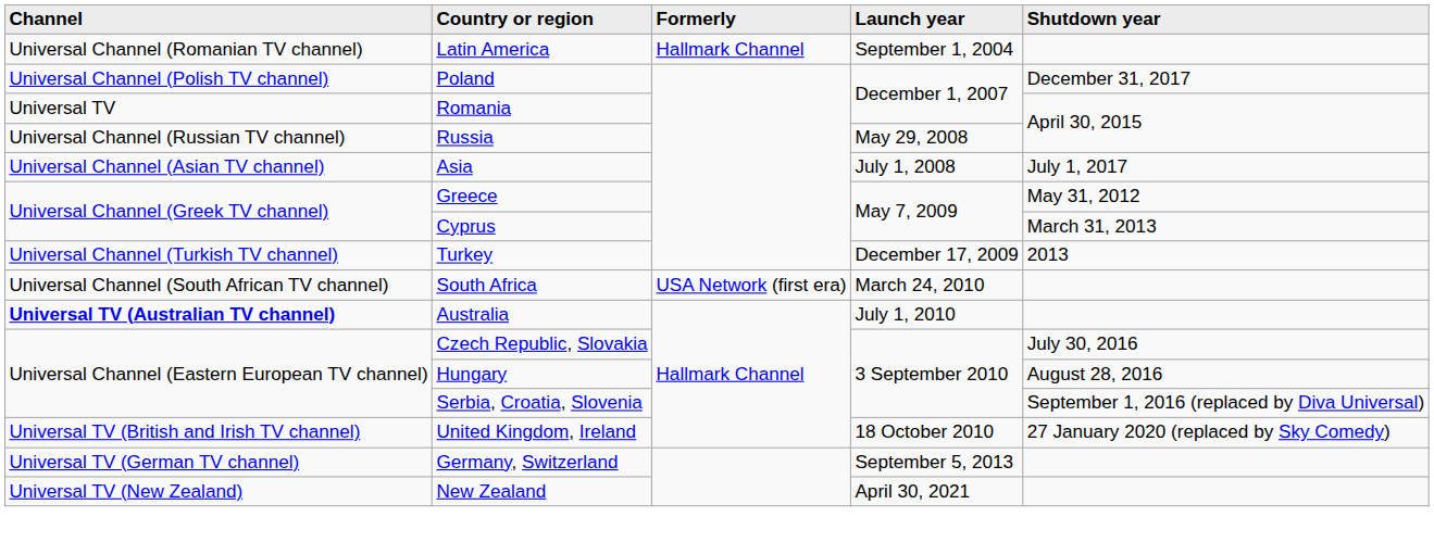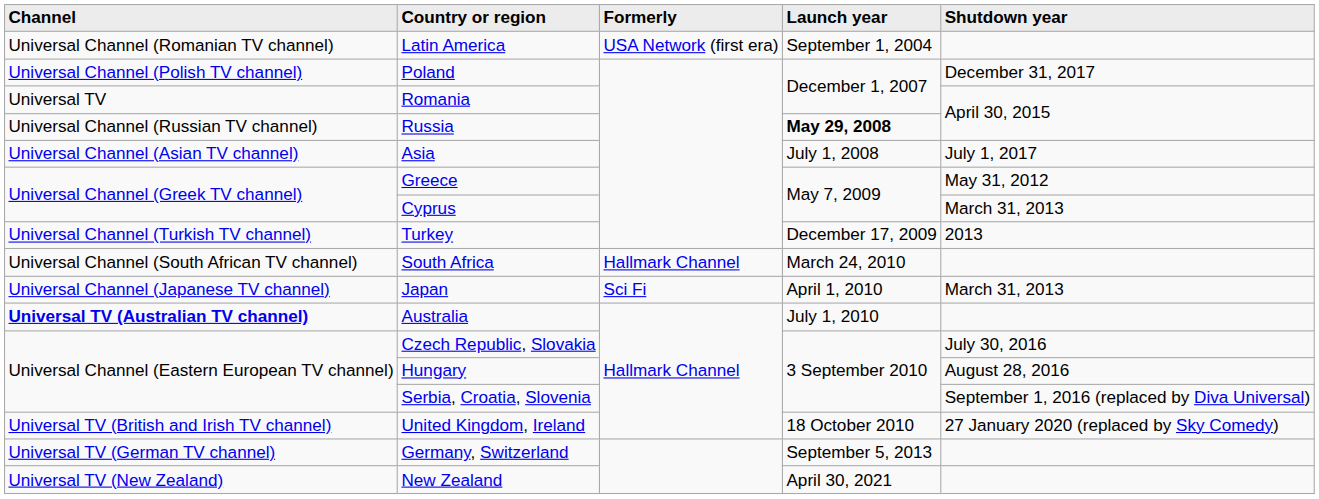Latin America | Formerly: Hallmark Channel -> USA Network (first era)
Russia | Launch year: normal -> bold
South Africa | Formerly: USA Network (first era) -> Hallmark Channel
+ row: Universal Channel (Japanese TV channel) | Japan | Sci Fi | April 1, 2010 | March 31, 2013
